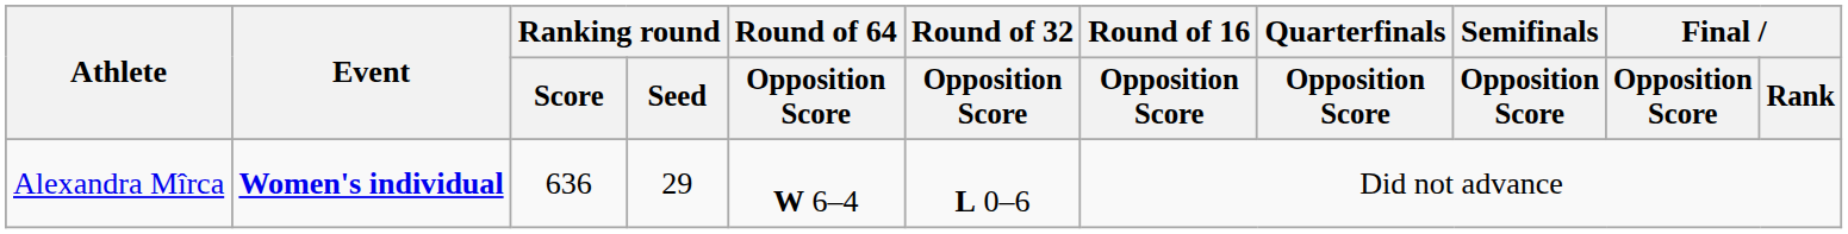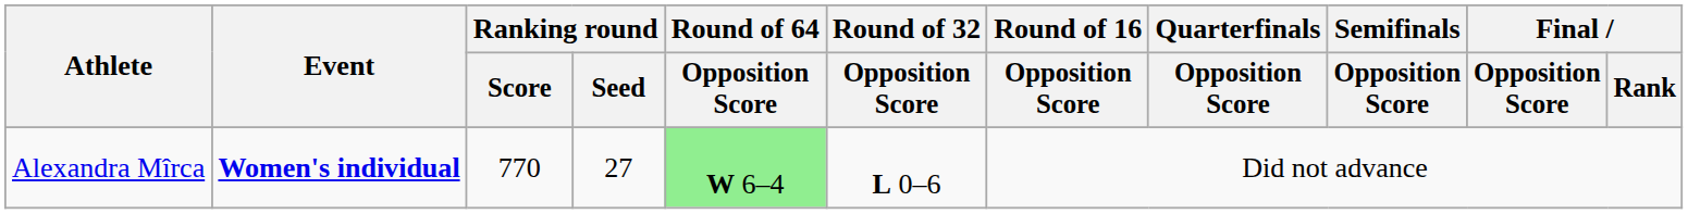Alexandra Mîrca | Ranking round / Score: 636 -> 770
Alexandra Mîrca | Ranking round / Seed: 29 -> 27
Alexandra Mîrca | Round of 64 / Opposition Score: no background -> lightgreen background
